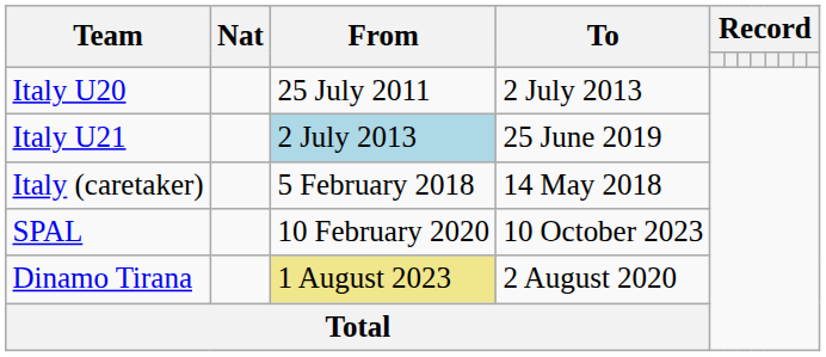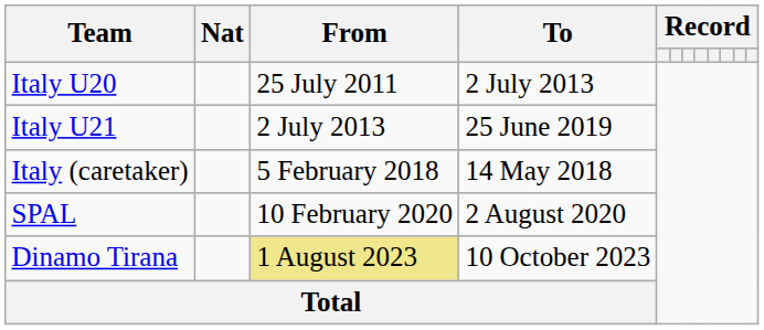Italy U21 | From: lightblue background -> no background
SPAL | To: 10 October 2023 -> 2 August 2020
Dinamo Tirana | To: 2 August 2020 -> 10 October 2023
